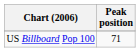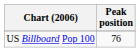US Billboard Pop 100 | Peak position: 71 -> 76
